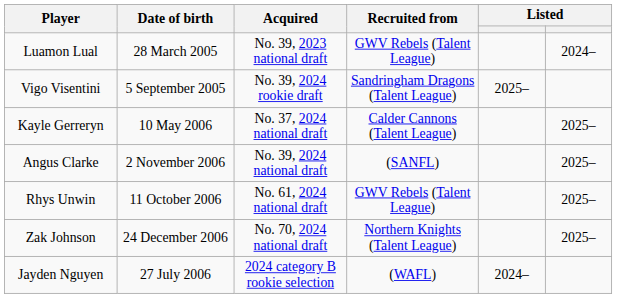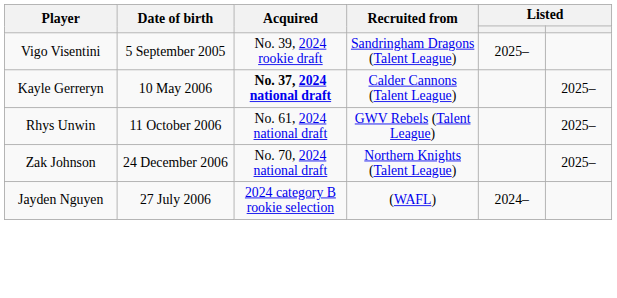- row: Luamon Lual | 28 March 2005 | No. 39, 2023 national draft | GWV Rebels (Talent League) | 2024–
Kayle Gerreryn | Acquired: normal -> bold
- row: Angus Clarke | 2 November 2006 | No. 39, 2024 national draft | (SANFL) | 2025–
